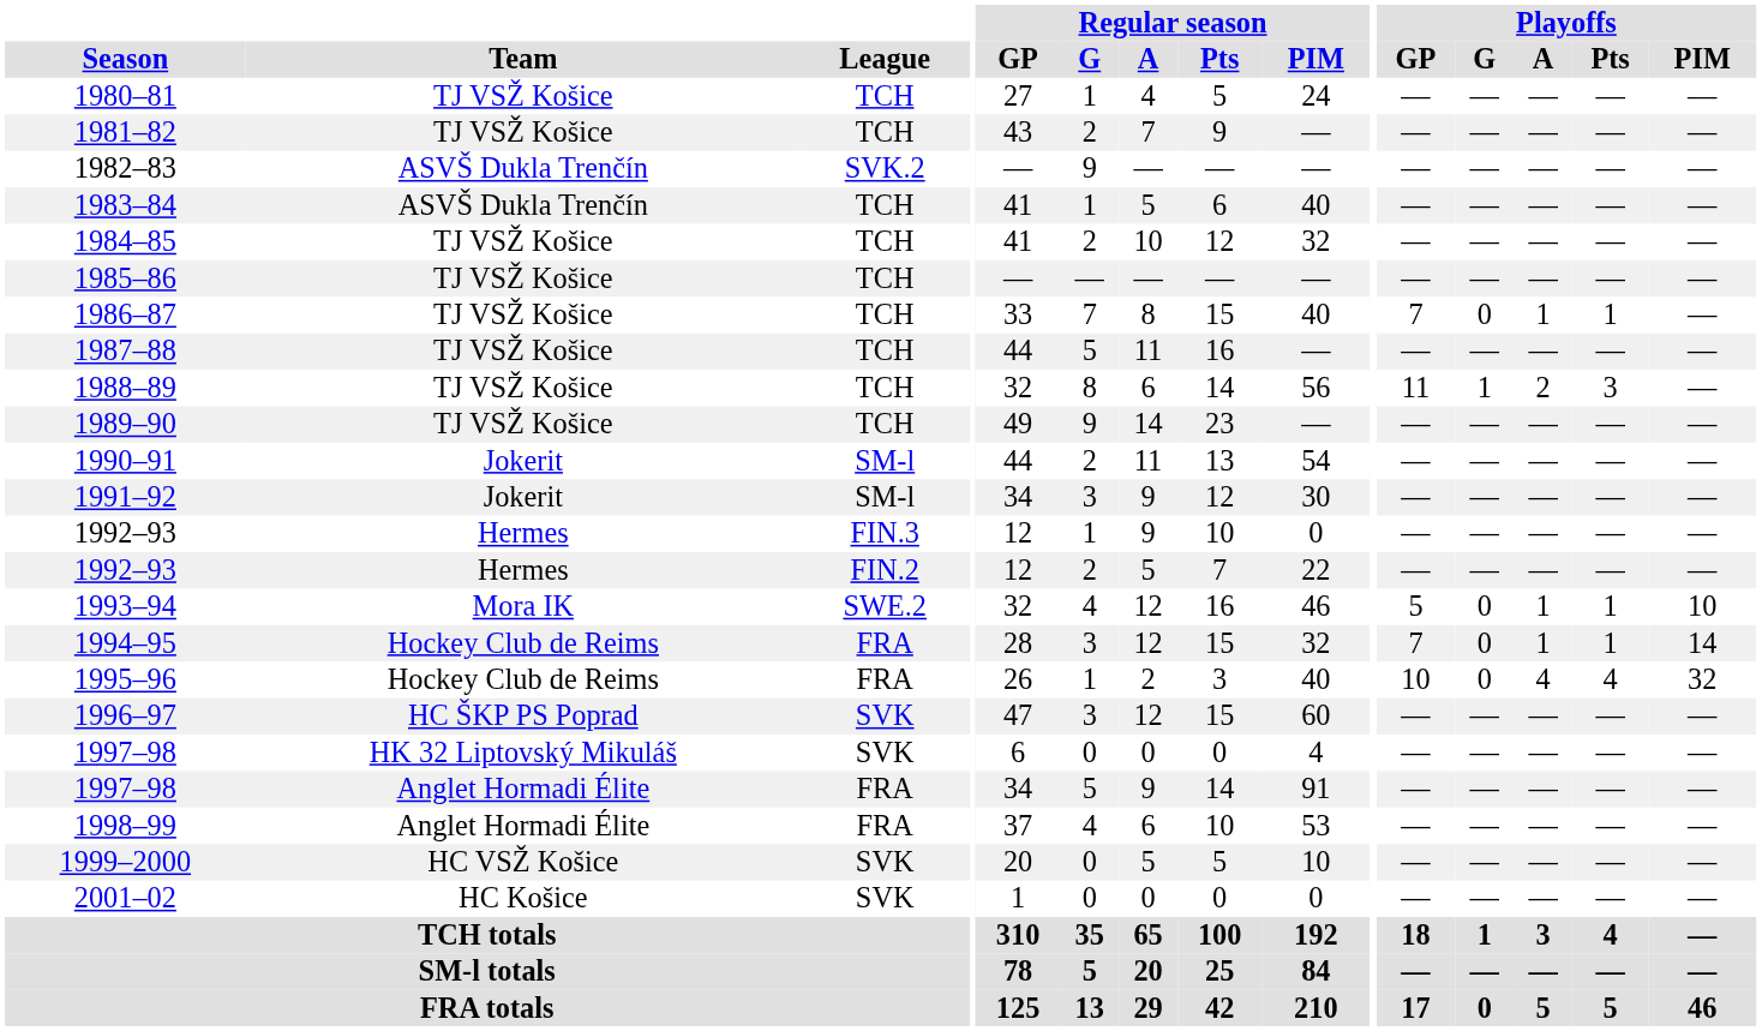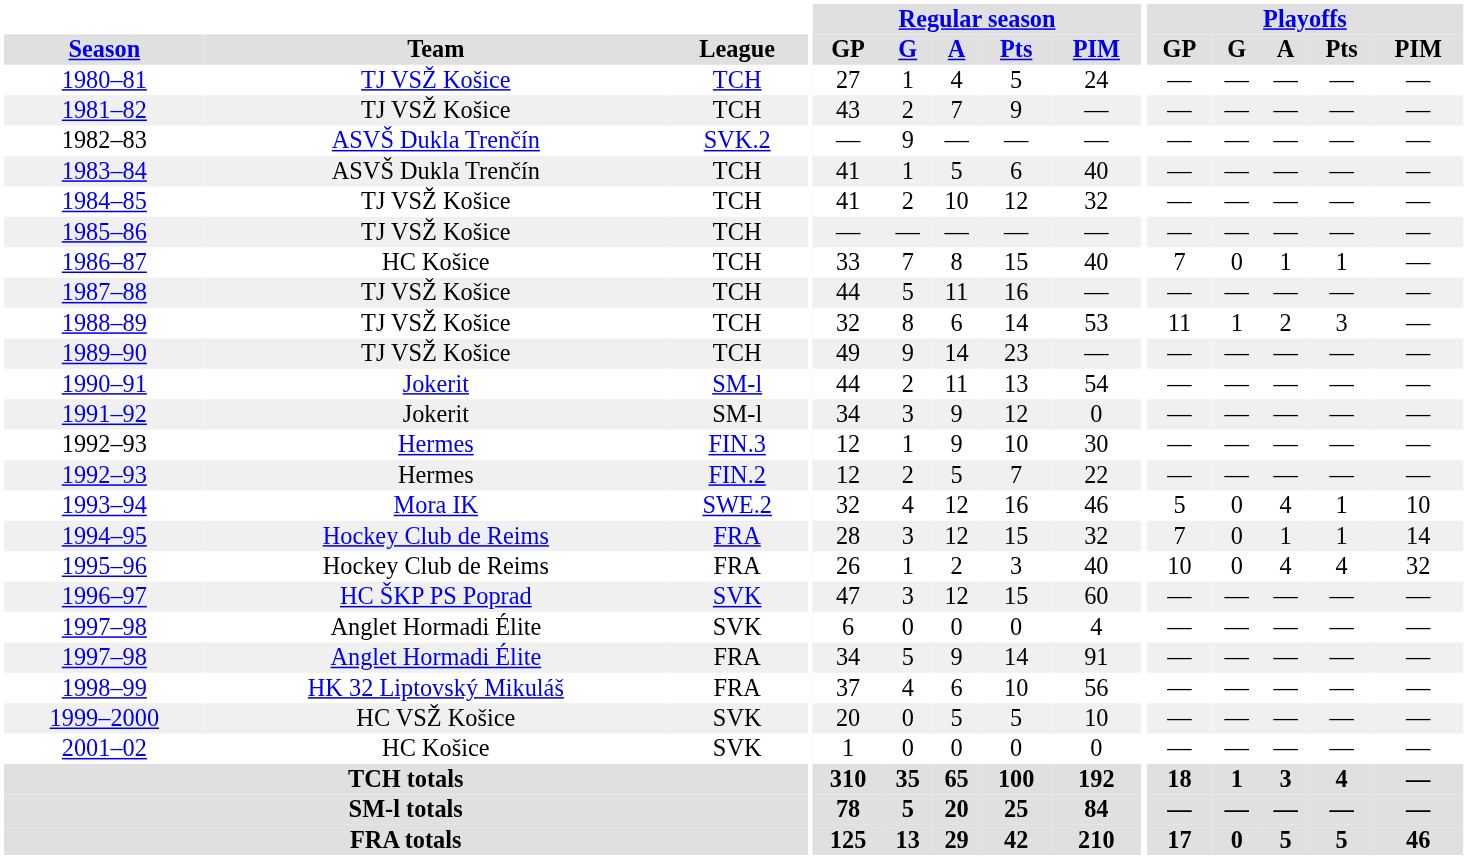1986–87 | Team: TJ VSŽ Košice -> HC Košice
1988–89 | Regular season / PIM: 56 -> 53
1991–92 | Regular season / PIM: 30 -> 0
1992–93 / FIN.3 | Regular season / PIM: 0 -> 30
1993–94 | Playoffs / A: 1 -> 4
1997–98 / SVK | Team: HK 32 Liptovský Mikuláš -> Anglet Hormadi Élite
1998–99 | Team: Anglet Hormadi Élite -> HK 32 Liptovský Mikuláš
1998–99 | Regular season / PIM: 53 -> 56
